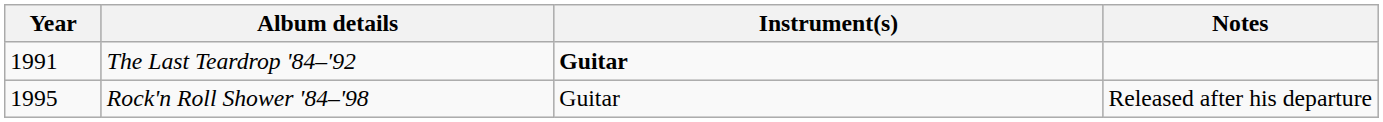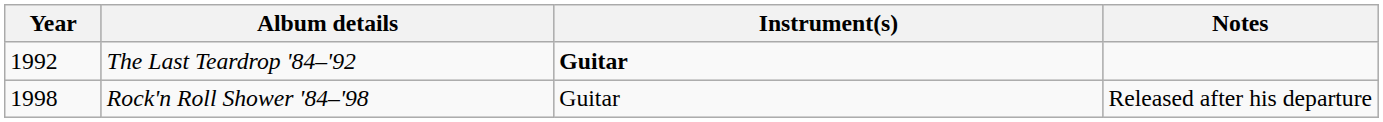The Last Teardrop '84–'92 | Year: 1991 -> 1992
Rock'n Roll Shower '84–'98 | Year: 1995 -> 1998
